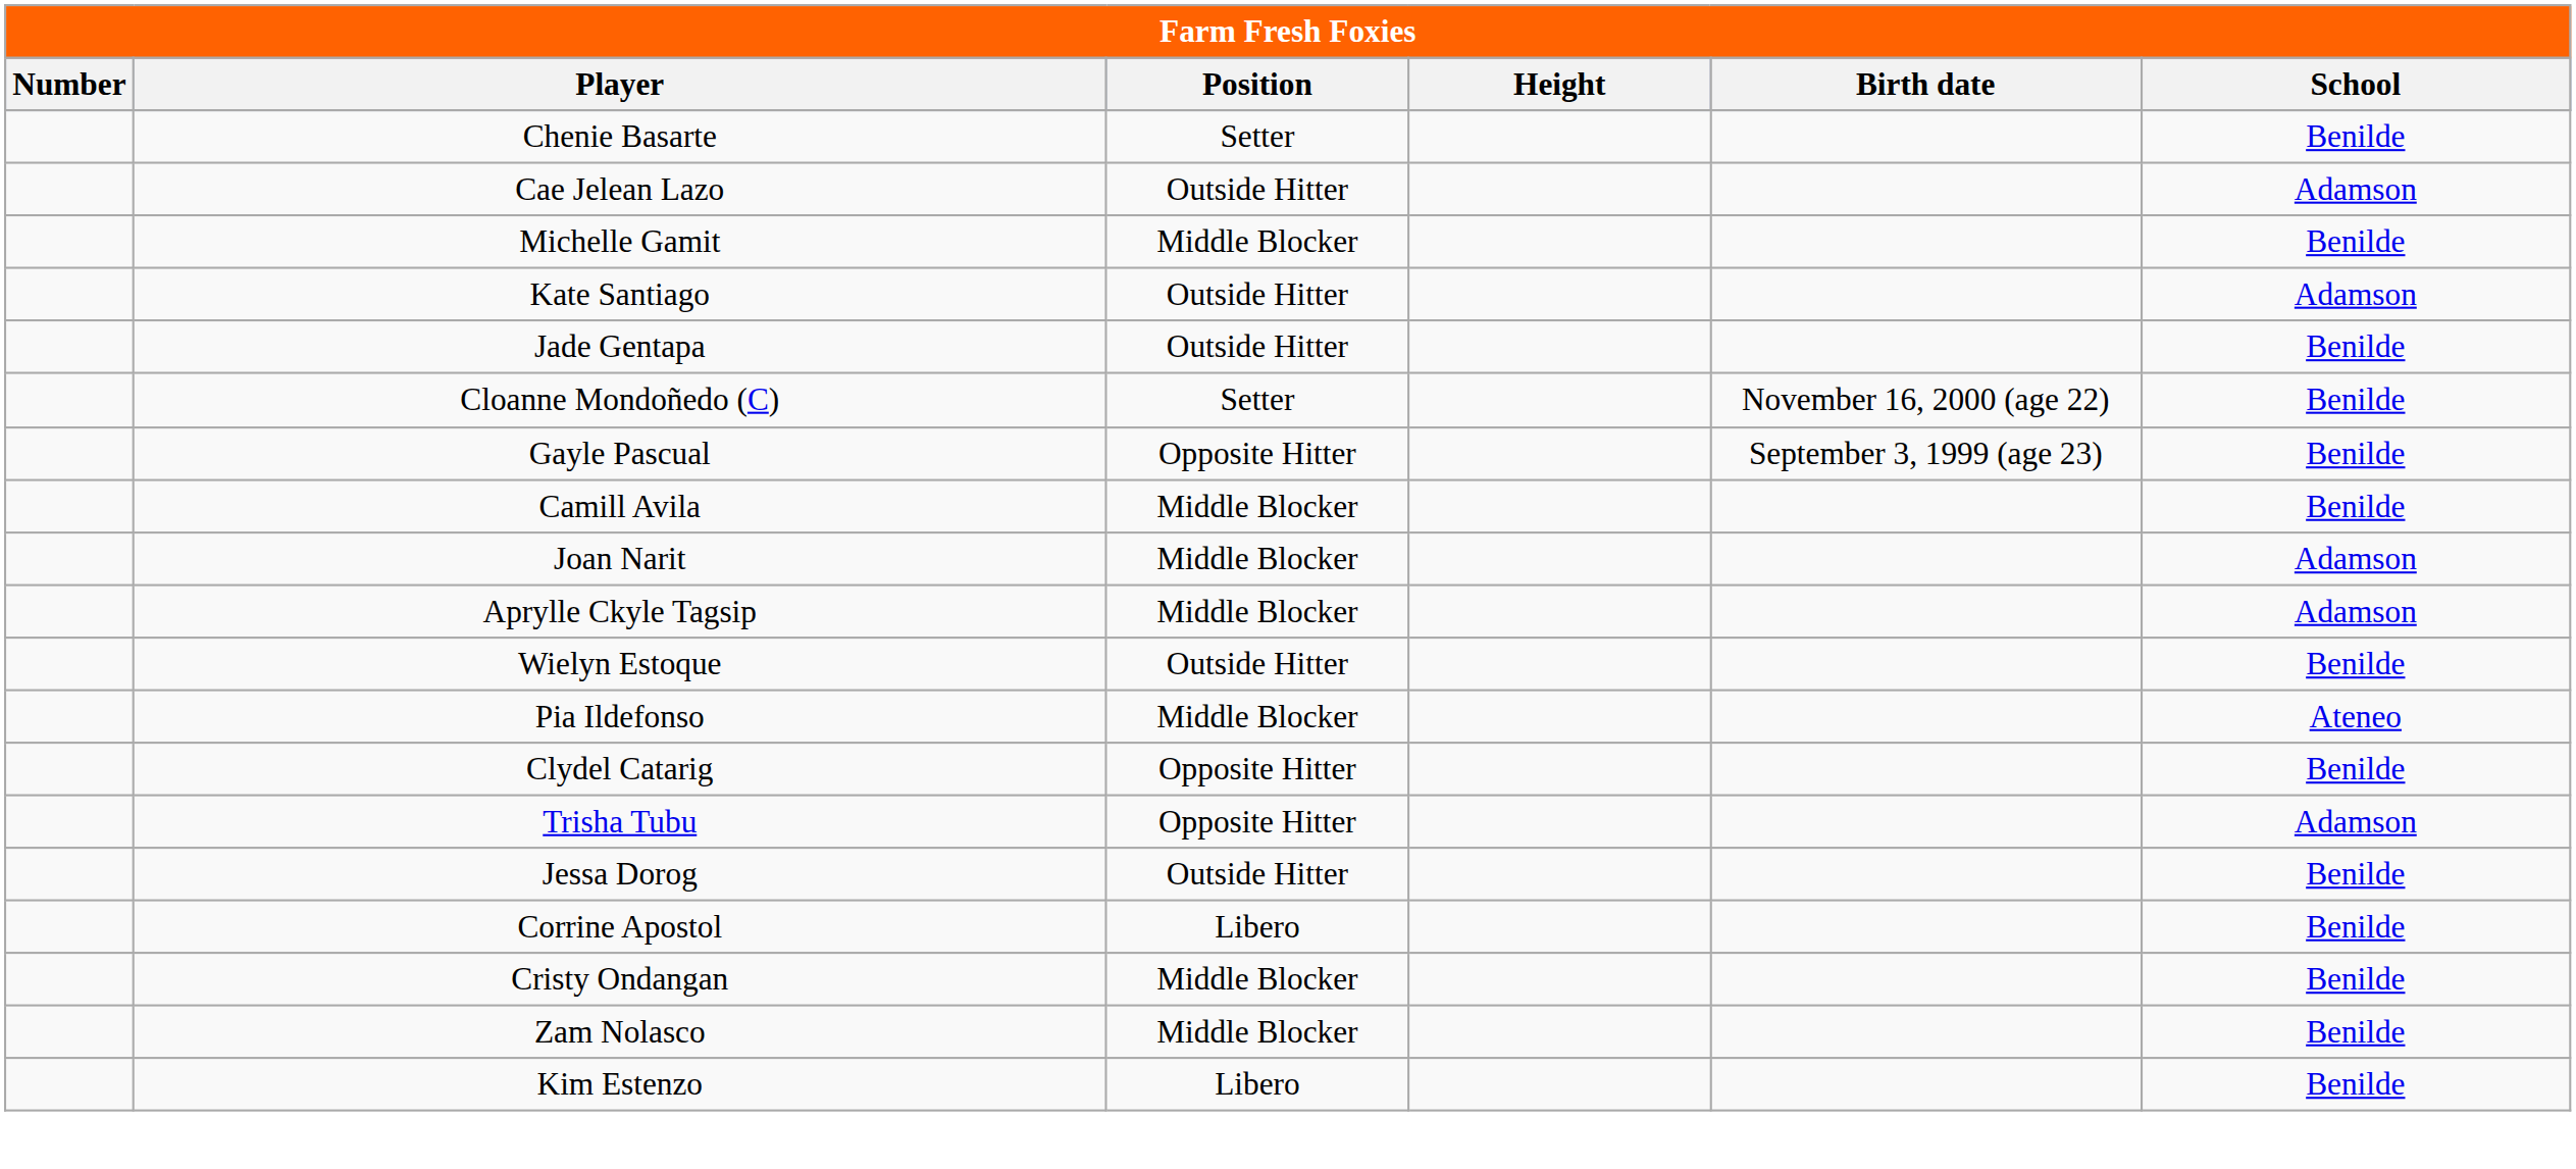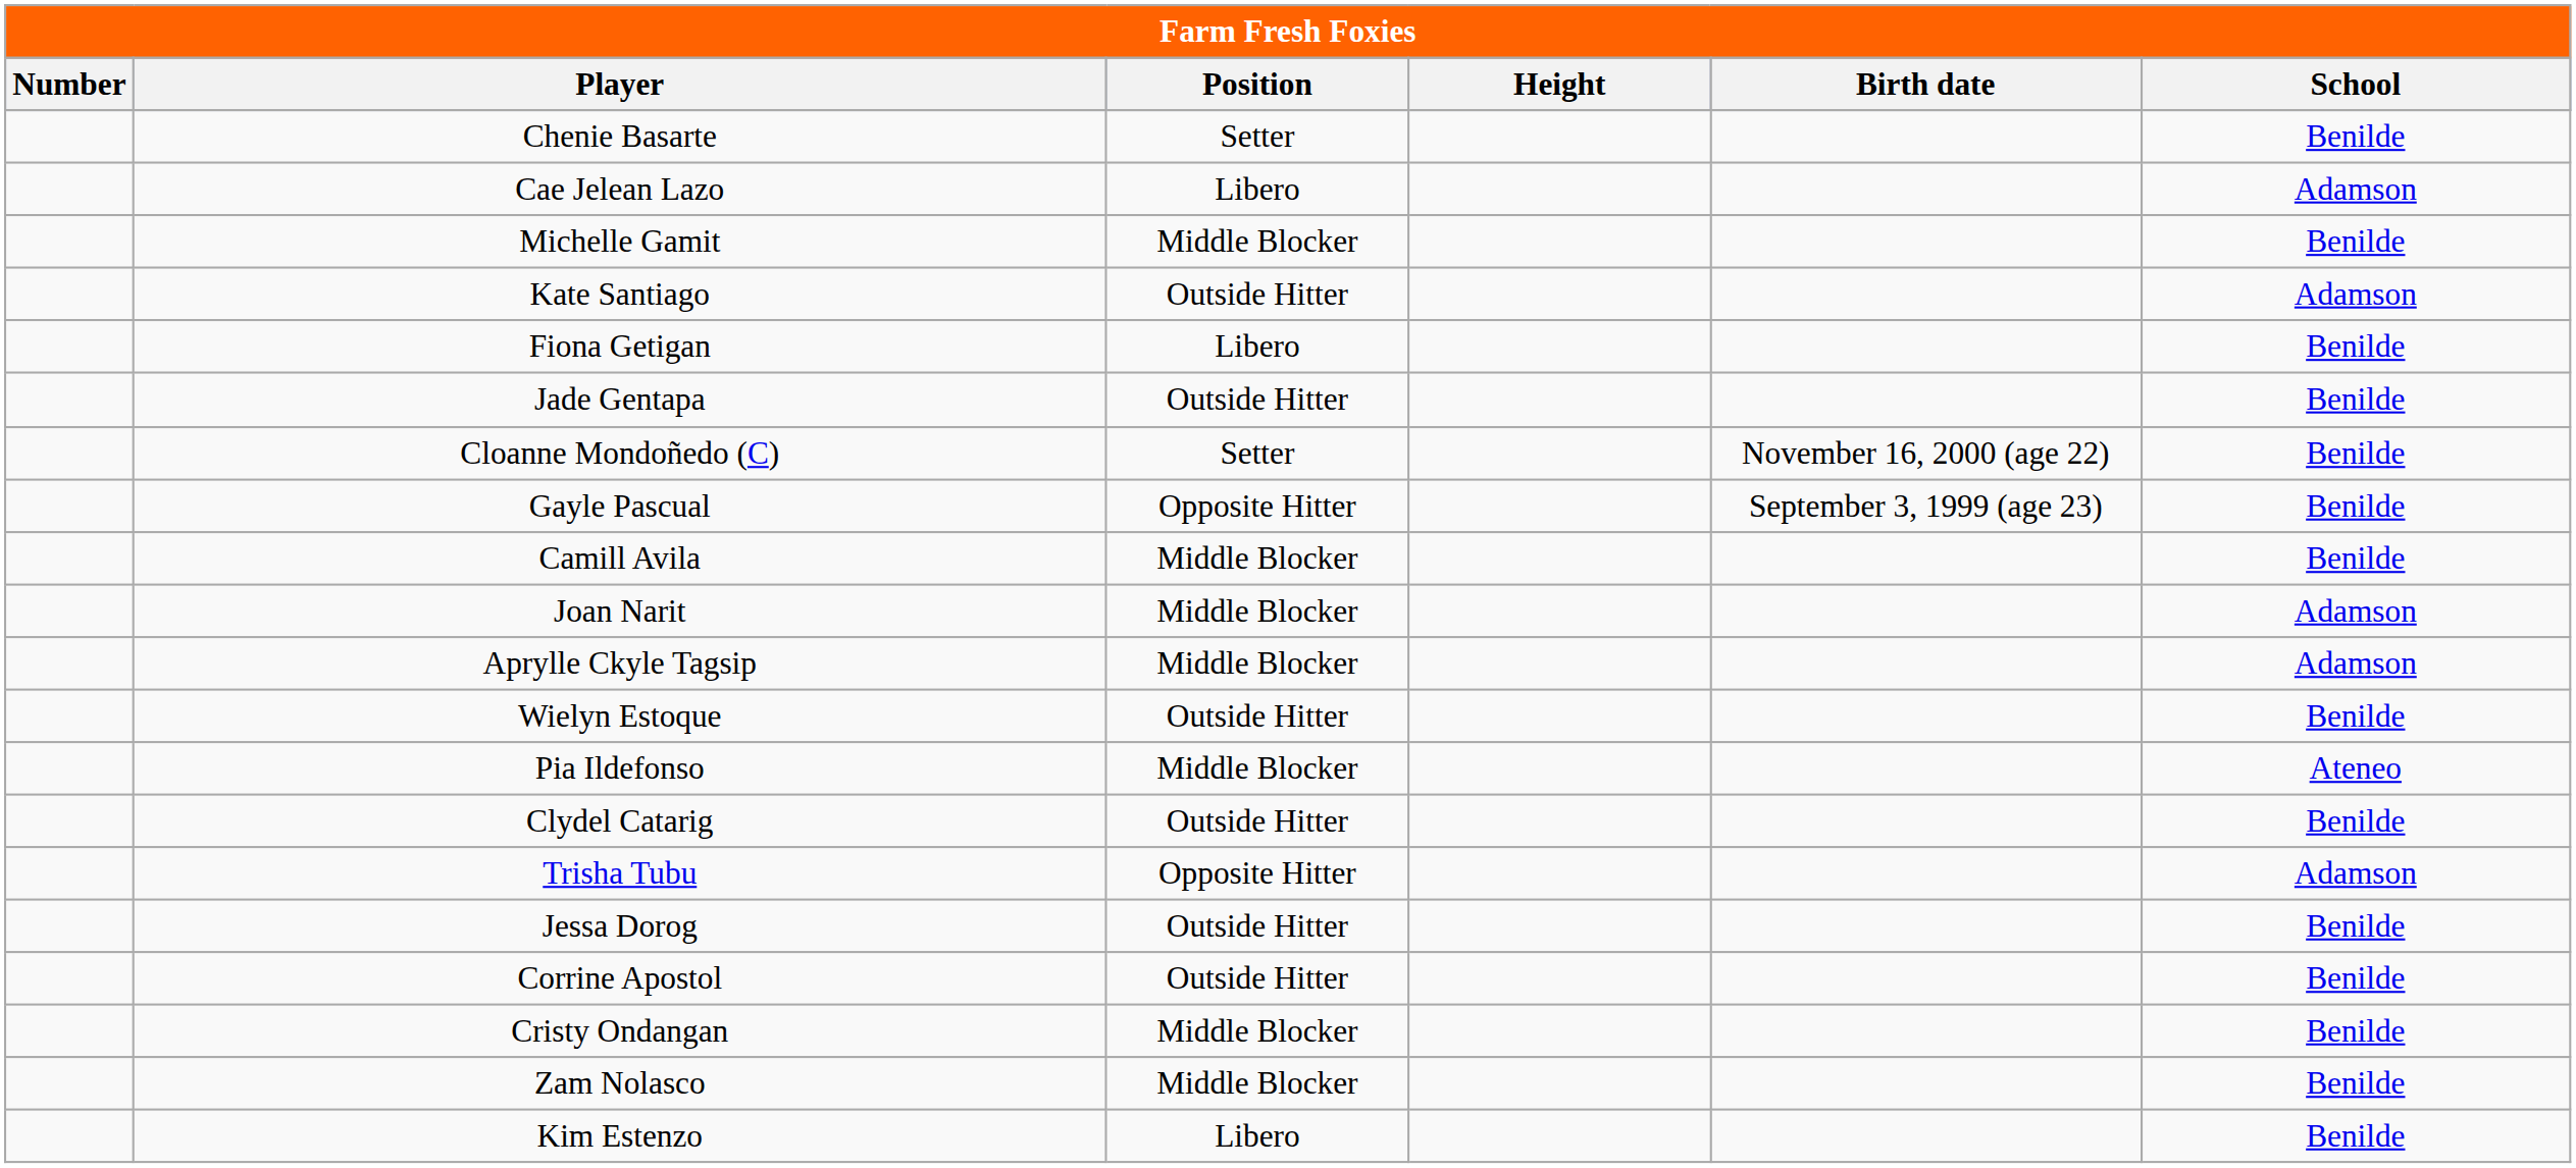Cae Jelean Lazo | Position: Outside Hitter -> Libero
+ row: Fiona Getigan | Libero | Benilde
Clydel Catarig | Position: Opposite Hitter -> Outside Hitter
Corrine Apostol | Position: Libero -> Outside Hitter
